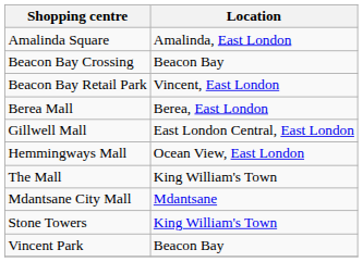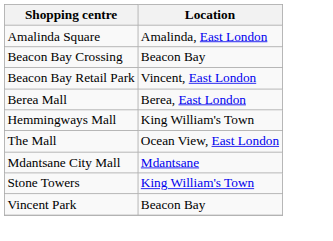- row: Gillwell Mall | East London Central, East London
Hemmingways Mall | Location: Ocean View, East London -> King William's Town
The Mall | Location: King William's Town -> Ocean View, East London
